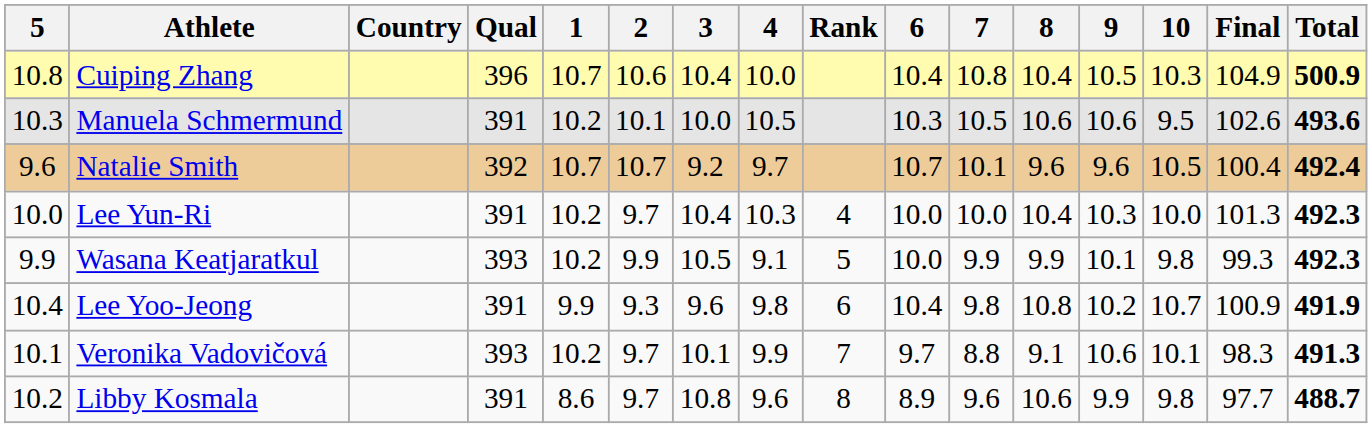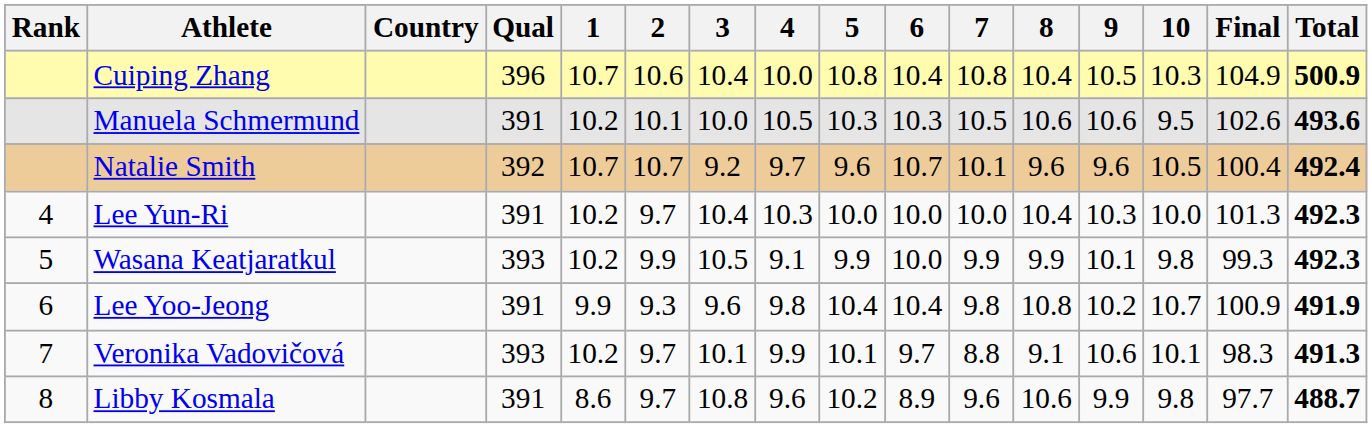columns swapped: Rank <-> 5
